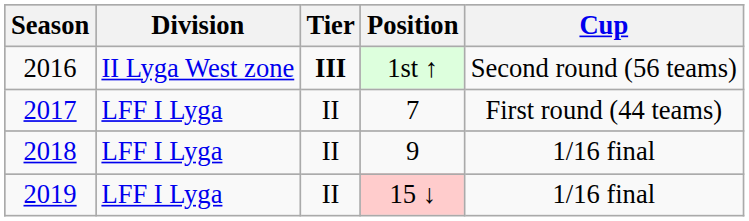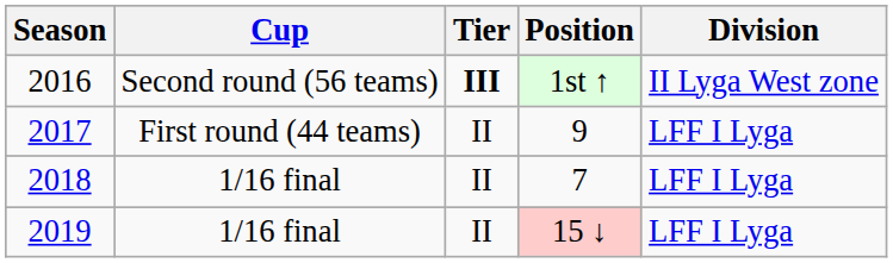columns swapped: Division <-> Cup
2017 | Position: 7 -> 9
2018 | Position: 9 -> 7
